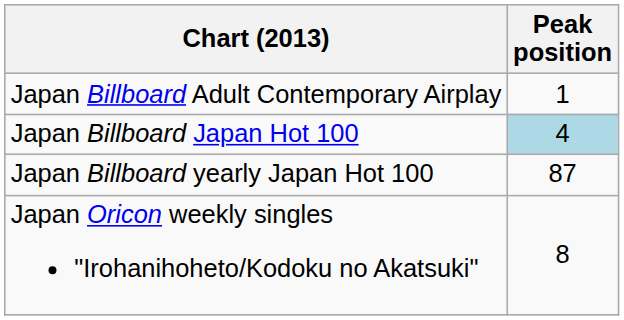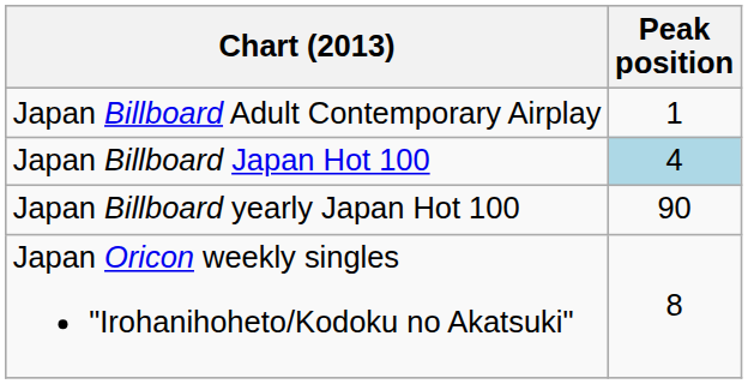Japan Billboard yearly Japan Hot 100 | Peak position: 87 -> 90
